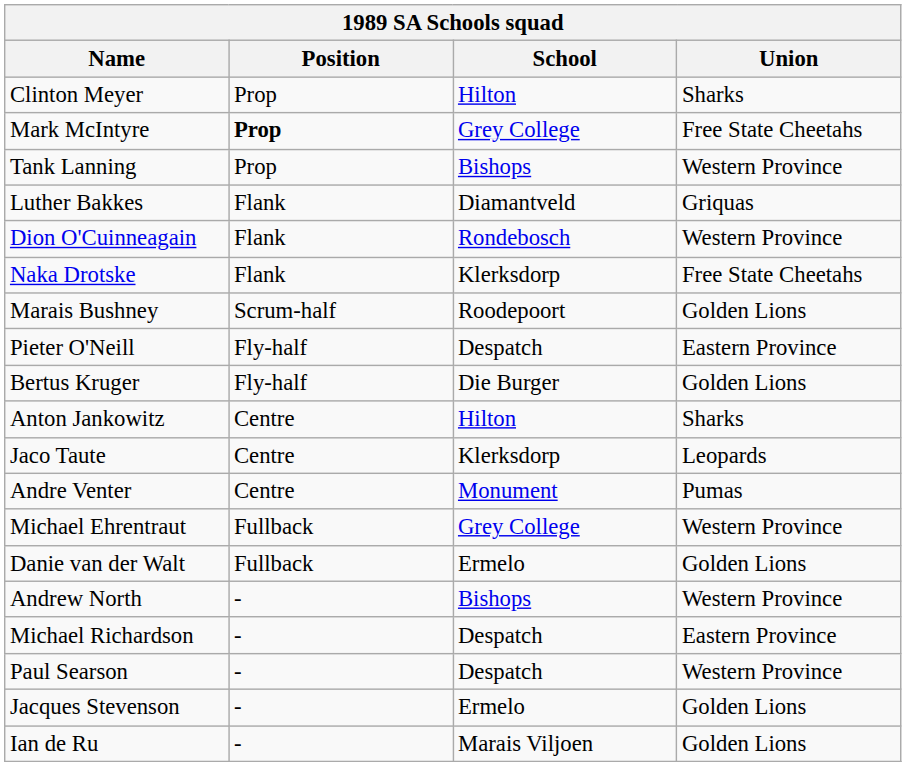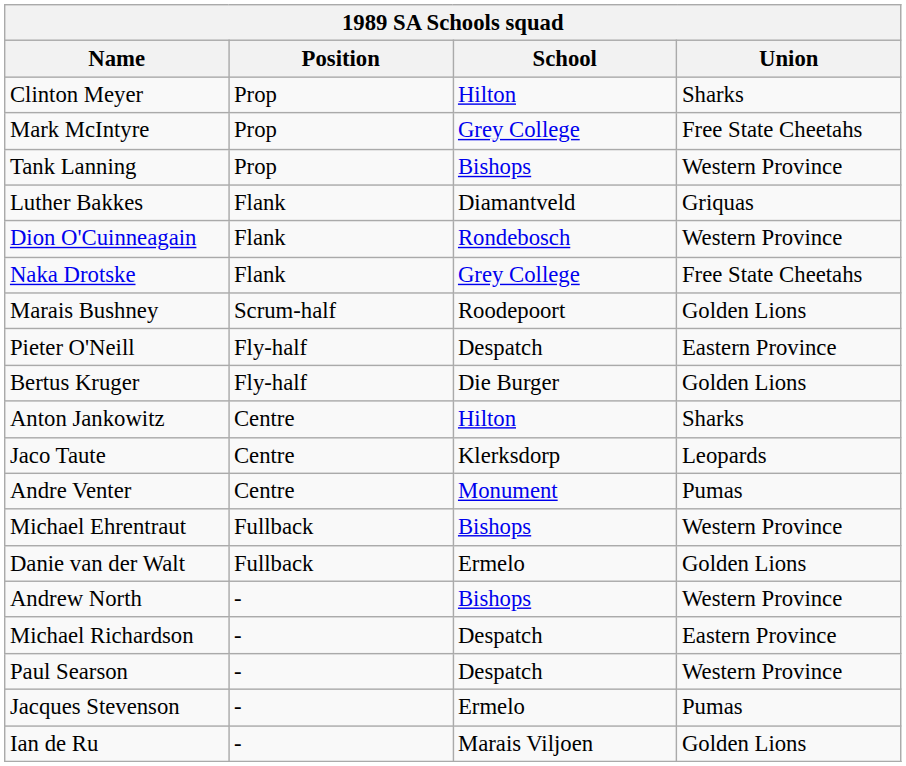Mark McIntyre | Position: bold -> normal
Naka Drotske | School: Klerksdorp -> Grey College
Michael Ehrentraut | School: Grey College -> Bishops
Jacques Stevenson | Union: Golden Lions -> Pumas
